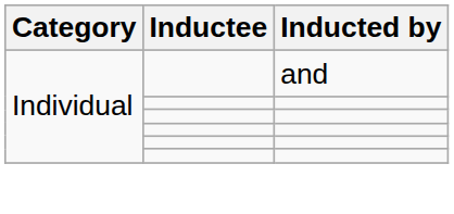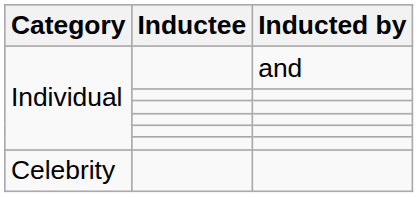+ row: Celebrity
